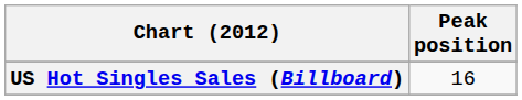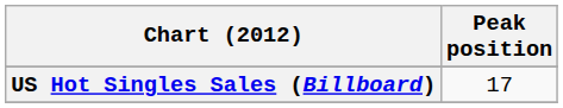US Hot Singles Sales (Billboard) | Peak position: 16 -> 17
